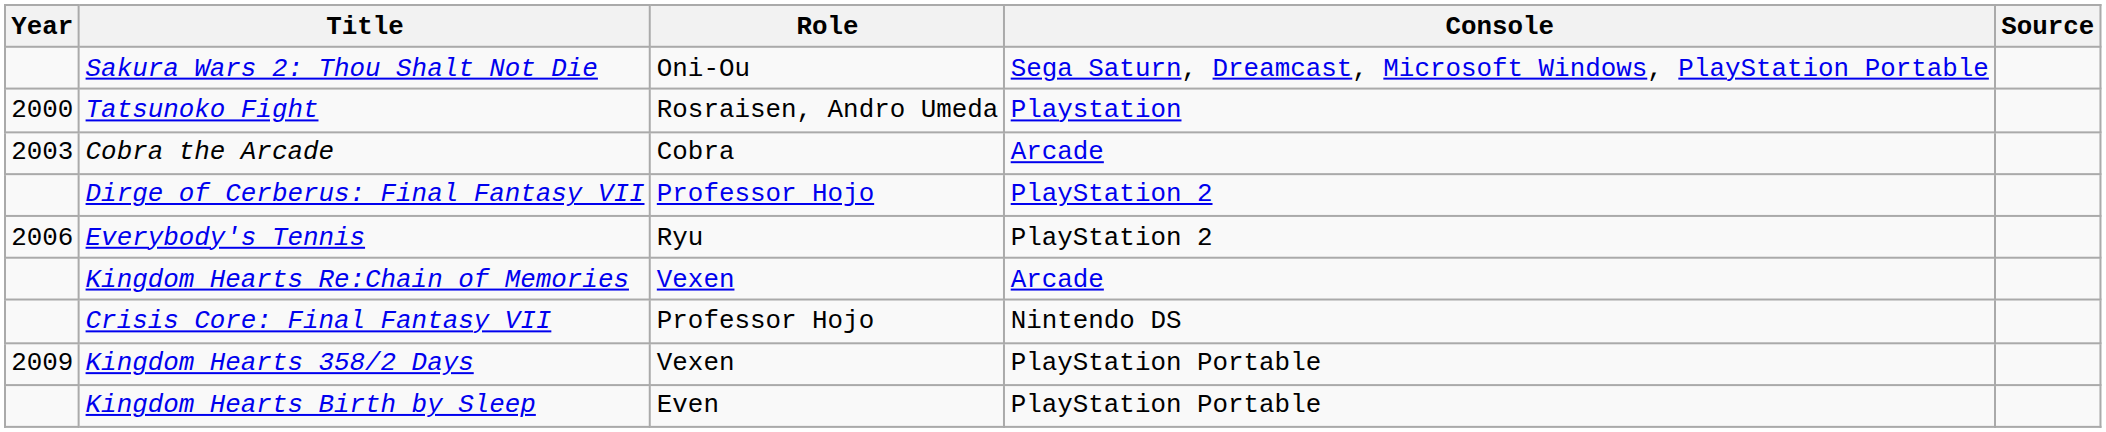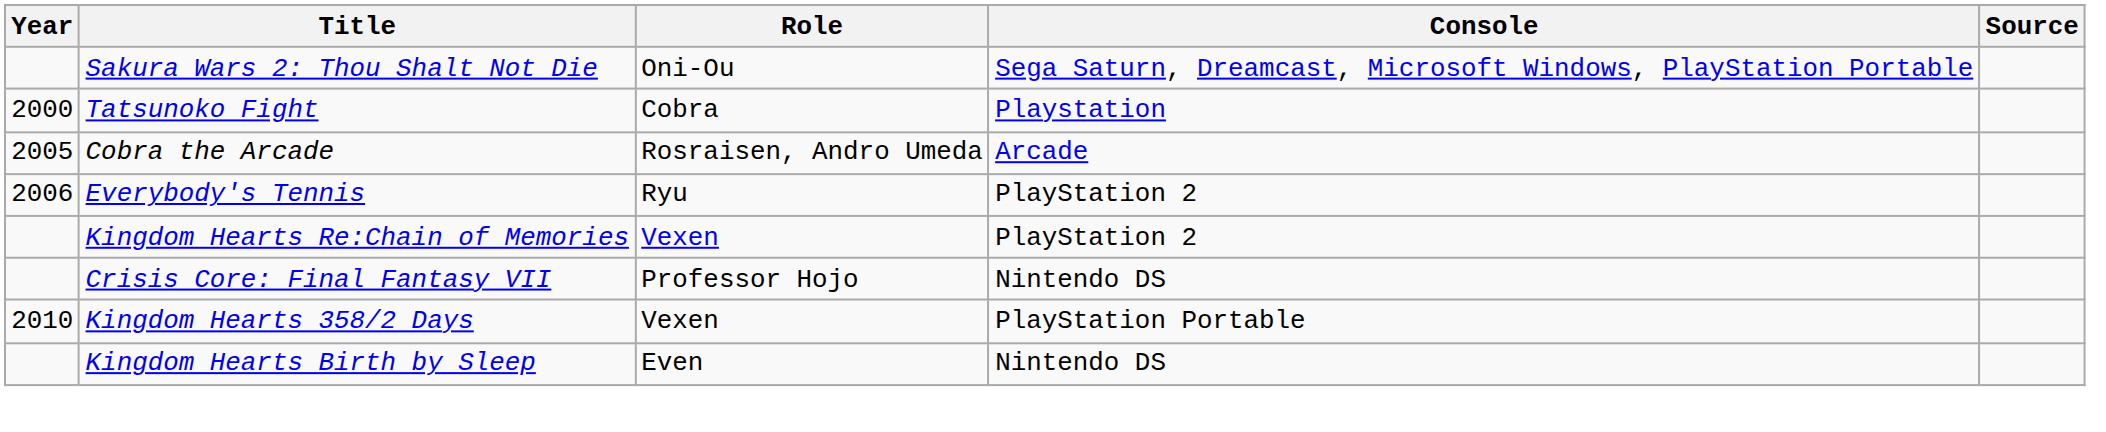Tatsunoko Fight | Role: Rosraisen, Andro Umeda -> Cobra
Cobra the Arcade | Year: 2003 -> 2005
Cobra the Arcade | Role: Cobra -> Rosraisen, Andro Umeda
- row: Dirge of Cerberus: Final Fantasy VII | Professor Hojo | PlayStation 2
Kingdom Hearts Re:Chain of Memories | Console: Arcade -> PlayStation 2
Kingdom Hearts 358/2 Days | Year: 2009 -> 2010
Kingdom Hearts Birth by Sleep | Console: PlayStation Portable -> Nintendo DS
